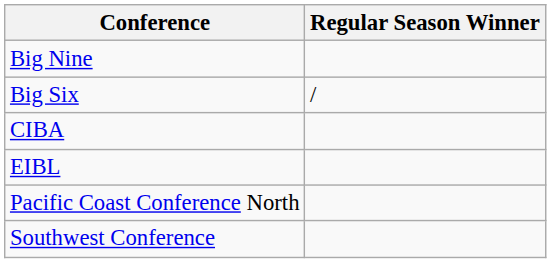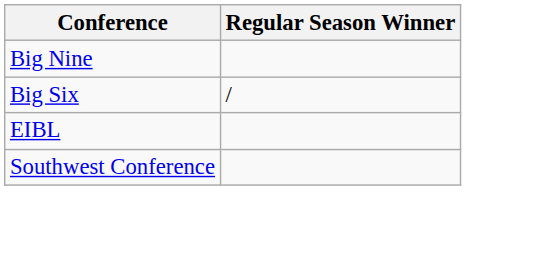- row: CIBA
- row: Pacific Coast Conference North
